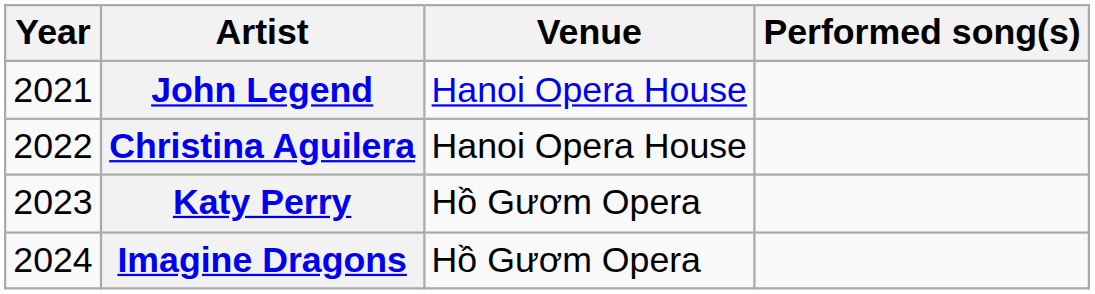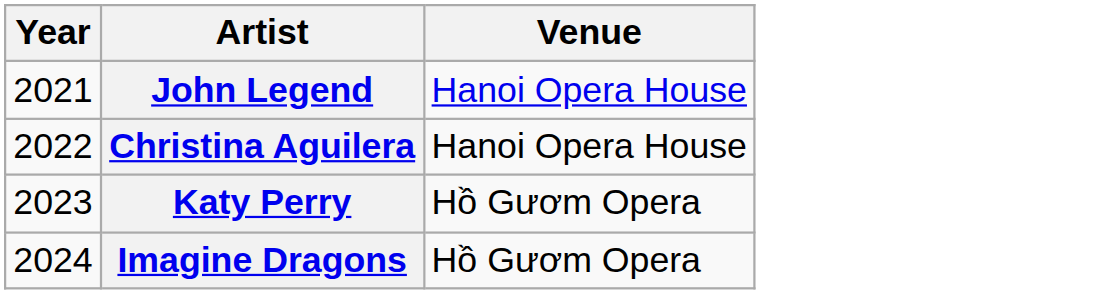- column: Performed song(s)
